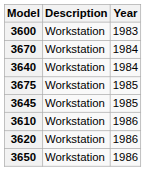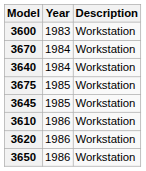columns swapped: Year <-> Description
